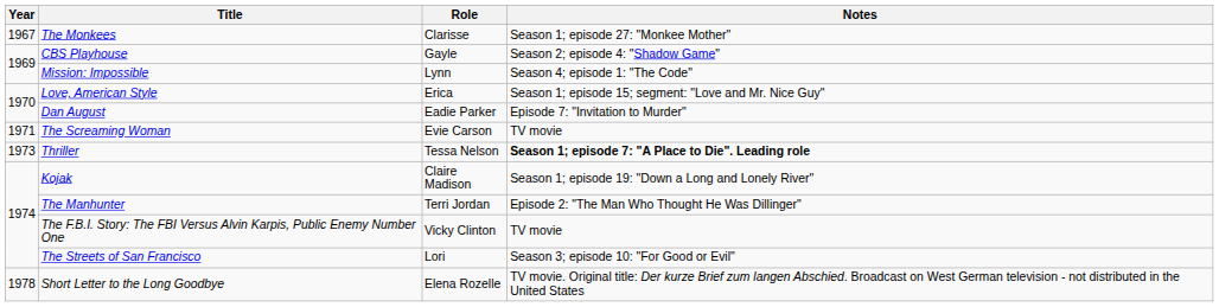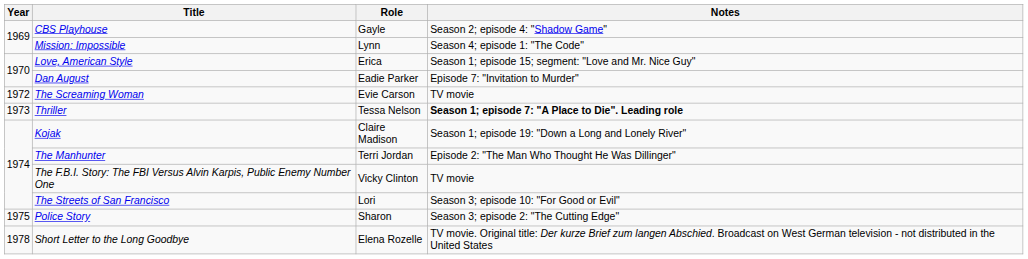- row: 1967 | The Monkees | Clarisse | Season 1; episode 27: "Monkee Mother"
The Screaming Woman | Year: 1971 -> 1972
+ row: 1975 | Police Story | Sharon | Season 3; episode 2: "The Cutting Edge"
